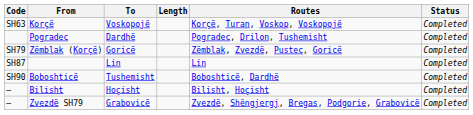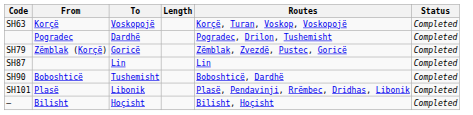+ row: SH101 | Plasë | Libonik | Plasë, Pendavinji, Rrëmbec, Dridhas, Libonik | Completed
- row: — | Zvezdë SH79 | Grabovicë | Zvezdë, Shëngjergj, Bregas, Podgorie, Grabovicë | Completed
